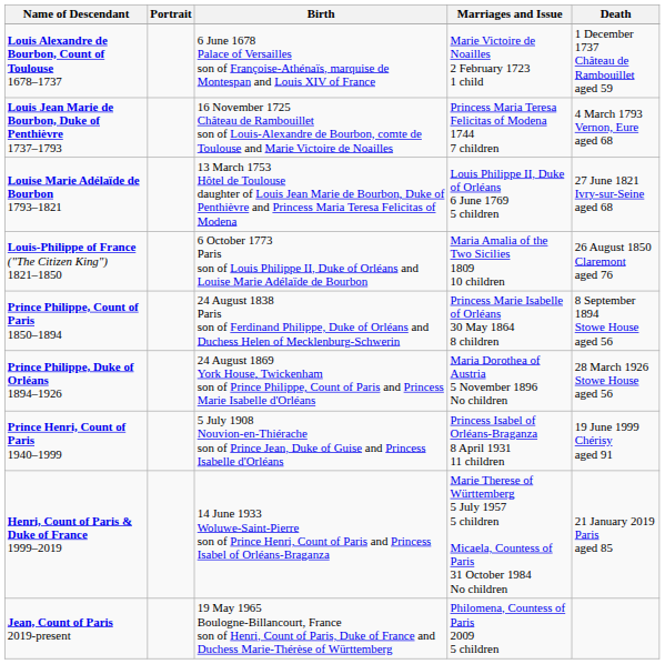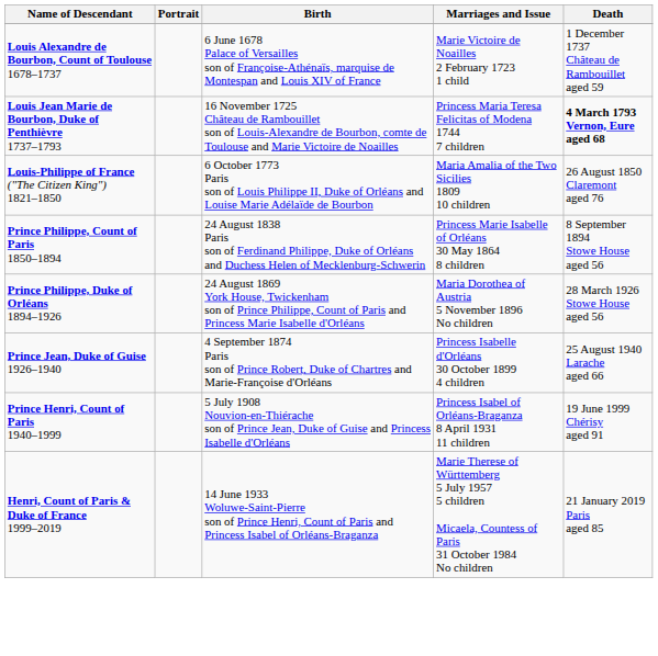Louis Jean Marie de Bourbon, Duke of Penthièvre 1737–1793 | Death: normal -> bold
- row: Louise Marie Adélaïde de Bourbon 1793–1821 | 13 March 1753 Hôtel de Toulouse daughter of Louis Jean Marie de Bourbon, Duke of Penthièvre and Princess Maria Teresa Felicitas of Modena | Louis Philippe II, Duke of Orléans 6 June 1769 5 children | 27 June 1821 Ivry-sur-Seine aged 68
+ row: Prince Jean, Duke of Guise 1926–1940 | 4 September 1874 Paris son of Prince Robert, Duke of Chartres and Marie-Françoise d'Orléans | Princess Isabelle d'Orléans 30 October 1899 4 children | 25 August 1940 Larache aged 66
- row: Jean, Count of Paris 2019-present | 19 May 1965 Boulogne-Billancourt, France son of Henri, Count of Paris, Duke of France and Duchess Marie-Thérèse of Württemberg | Philomena, Countess of Paris 2009 5 children
